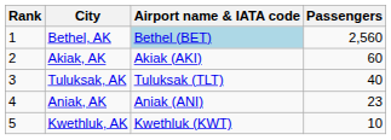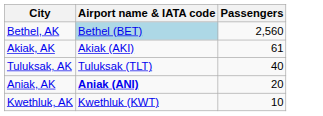- column: Rank | 1 | 2 | 3 | 4 | 5
Akiak, AK | Passengers: 60 -> 61
Aniak, AK | Airport name & IATA code: normal -> bold
Aniak, AK | Passengers: 23 -> 20
